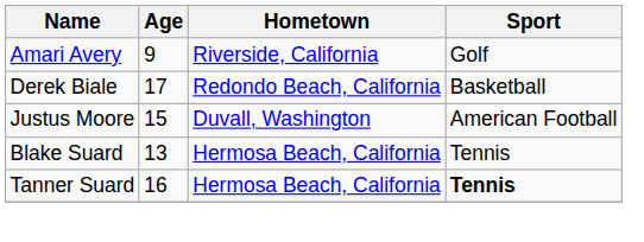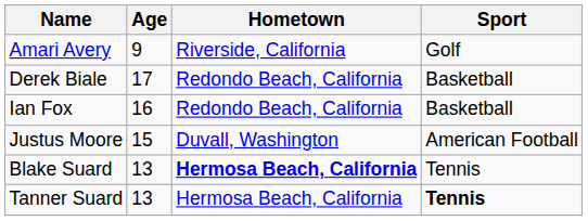+ row: Ian Fox | 16 | Redondo Beach, California | Basketball
Blake Suard | Hometown: normal -> bold
Tanner Suard | Age: 16 -> 13
